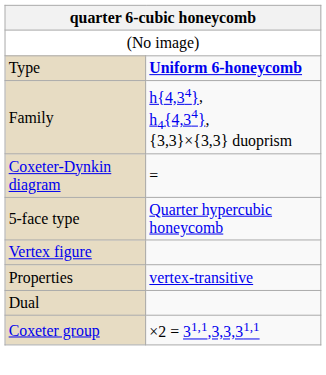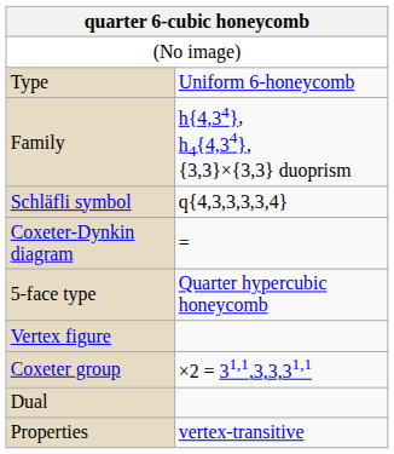Type | column 2: bold -> normal
+ row: Schläfli symbol | q{4,3,3,3,3,4}
rows swapped: Coxeter group <-> Properties
